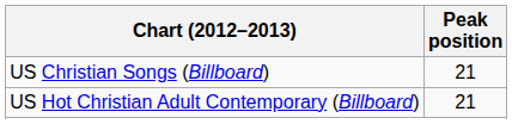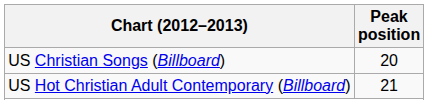US Christian Songs (Billboard) | Peak position: 21 -> 20
